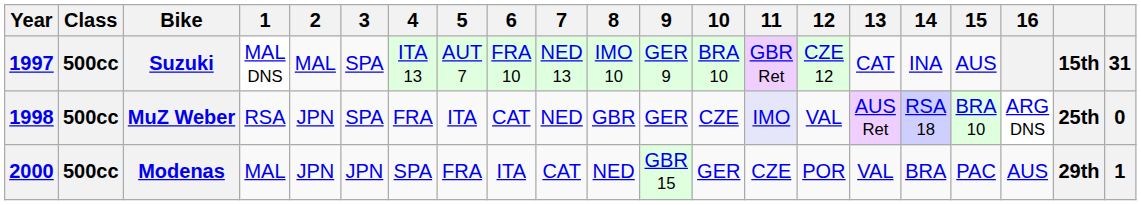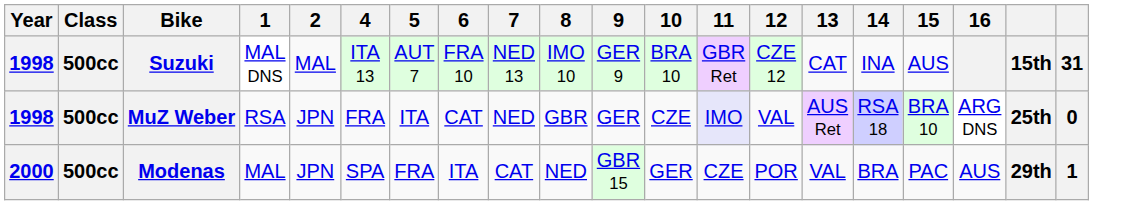- column: 3 | SPA | SPA | JPN
Suzuki | Year: 1997 -> 1998
